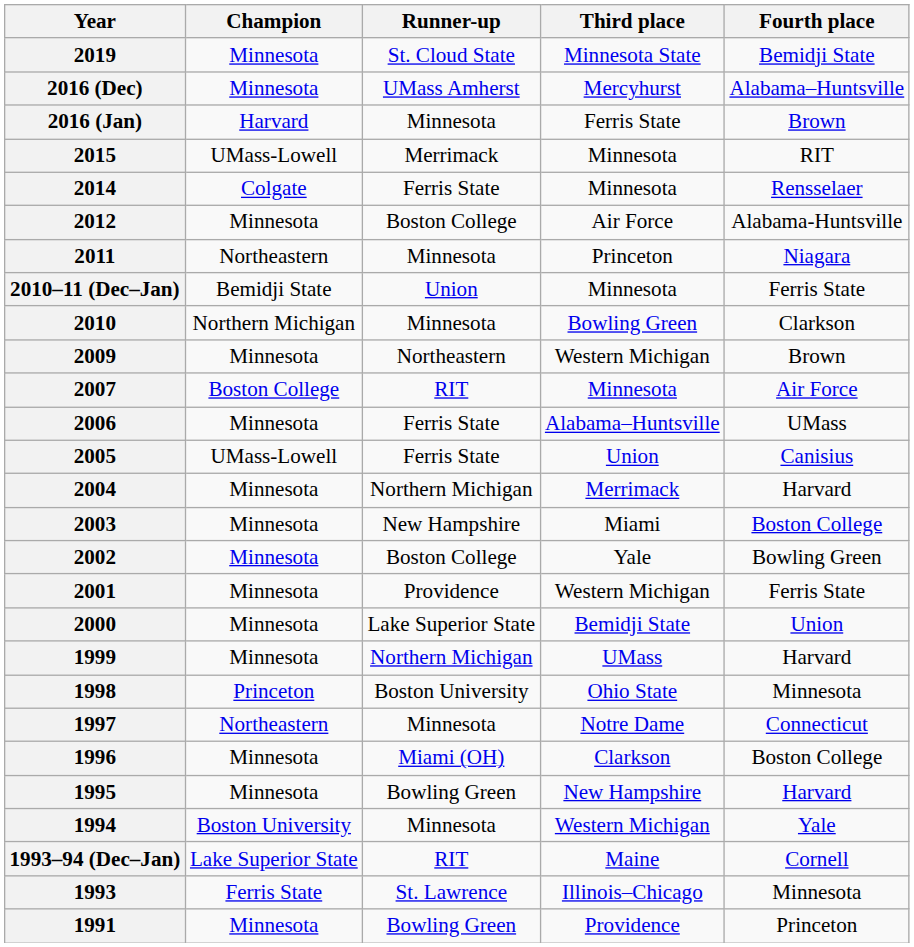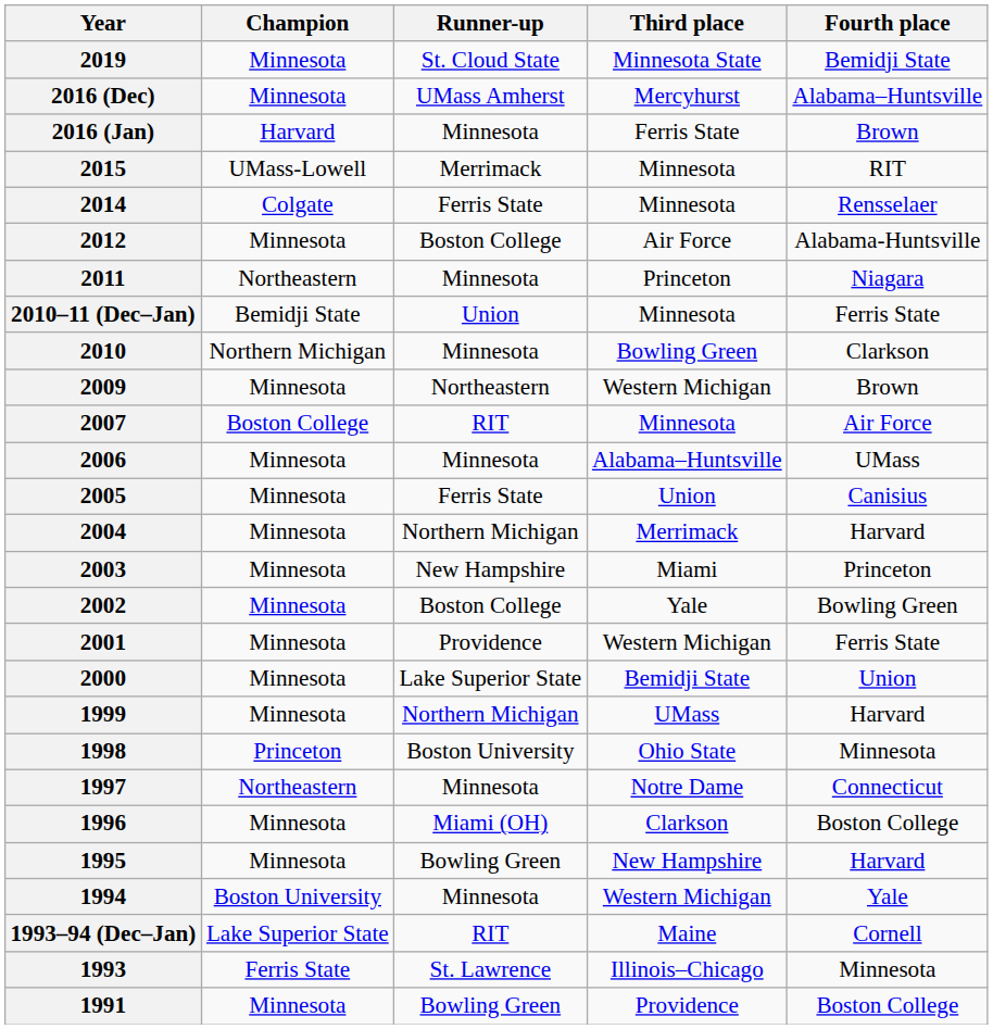2006 | Runner-up: Ferris State -> Minnesota
2005 | Champion: UMass-Lowell -> Minnesota
2003 | Fourth place: Boston College -> Princeton
1991 | Fourth place: Princeton -> Boston College
